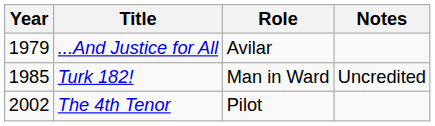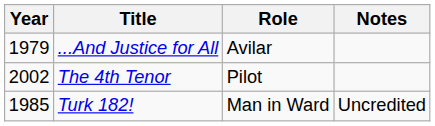rows swapped: Turk 182! <-> The 4th Tenor
